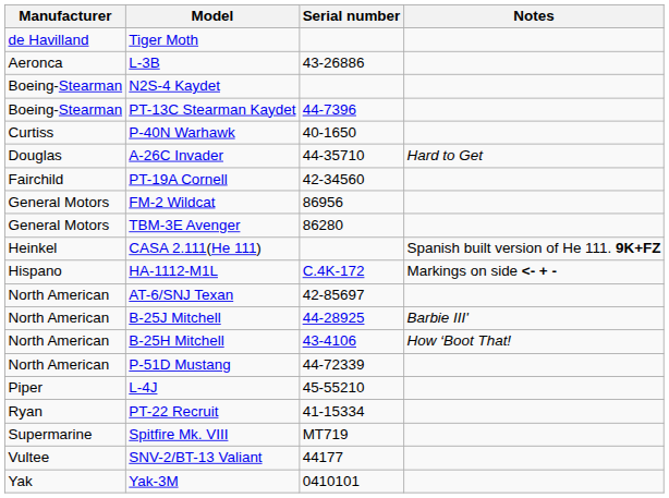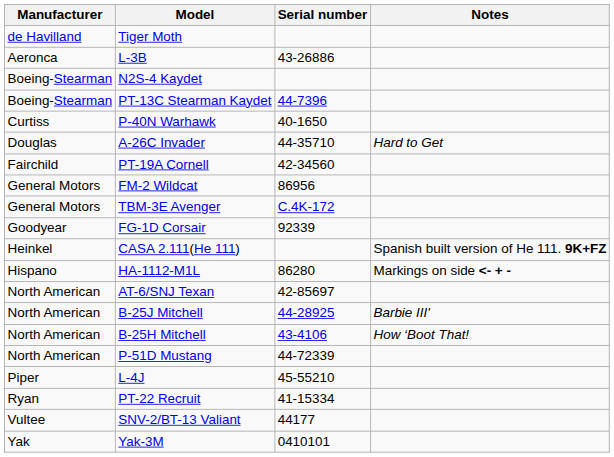TBM-3E Avenger | Serial number: 86280 -> C.4K-172
+ row: Goodyear | FG-1D Corsair | 92339
HA-1112-M1L | Serial number: C.4K-172 -> 86280
- row: Supermarine | Spitfire Mk. VIII | MT719
